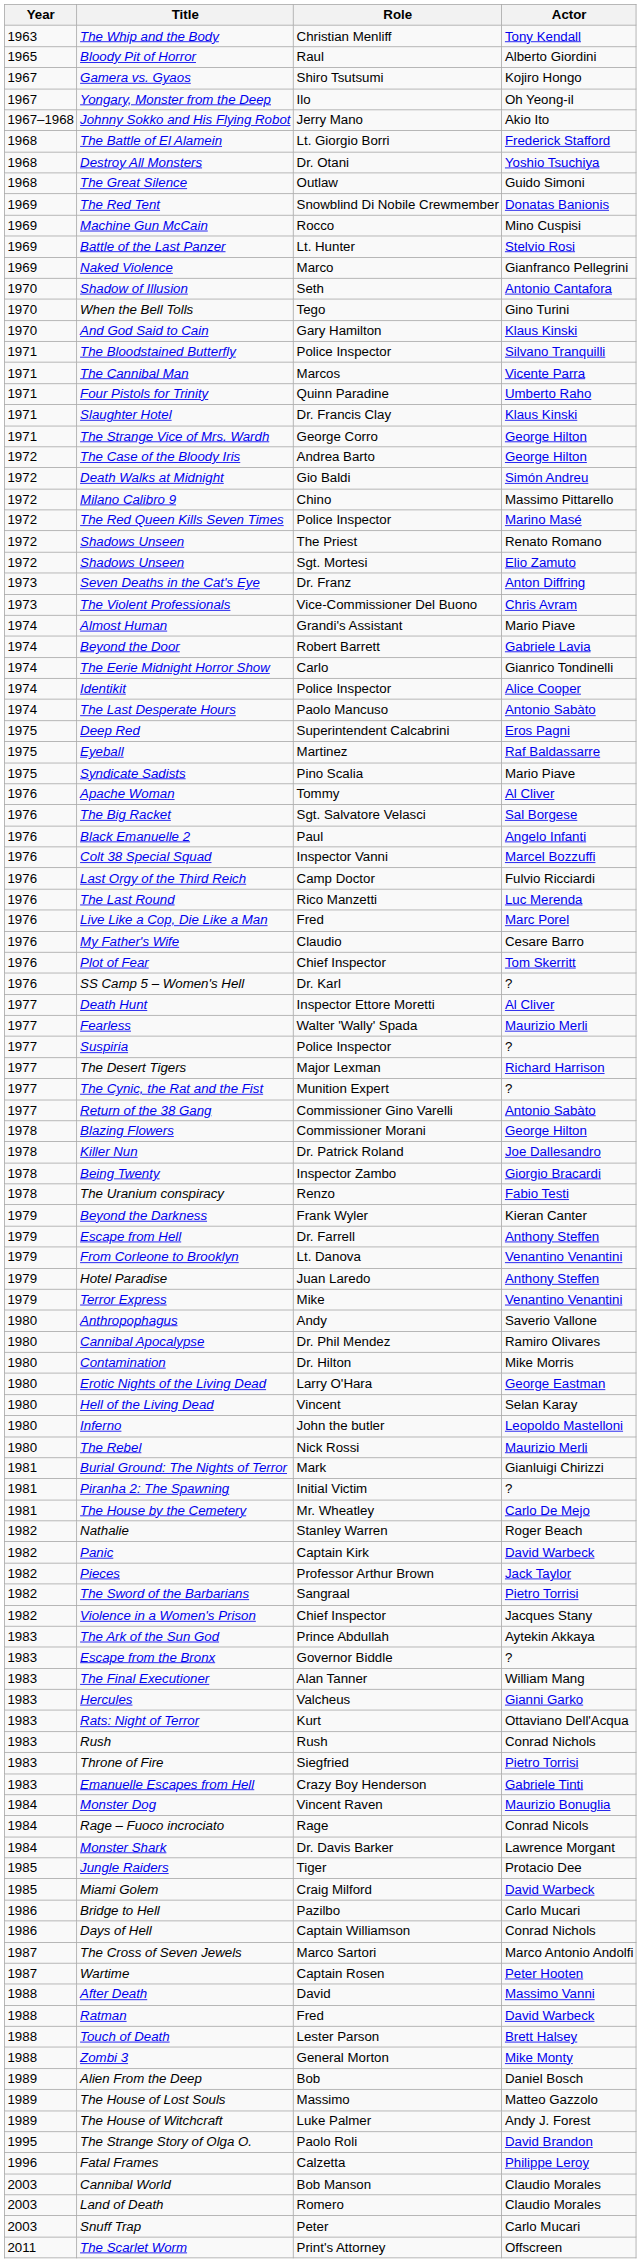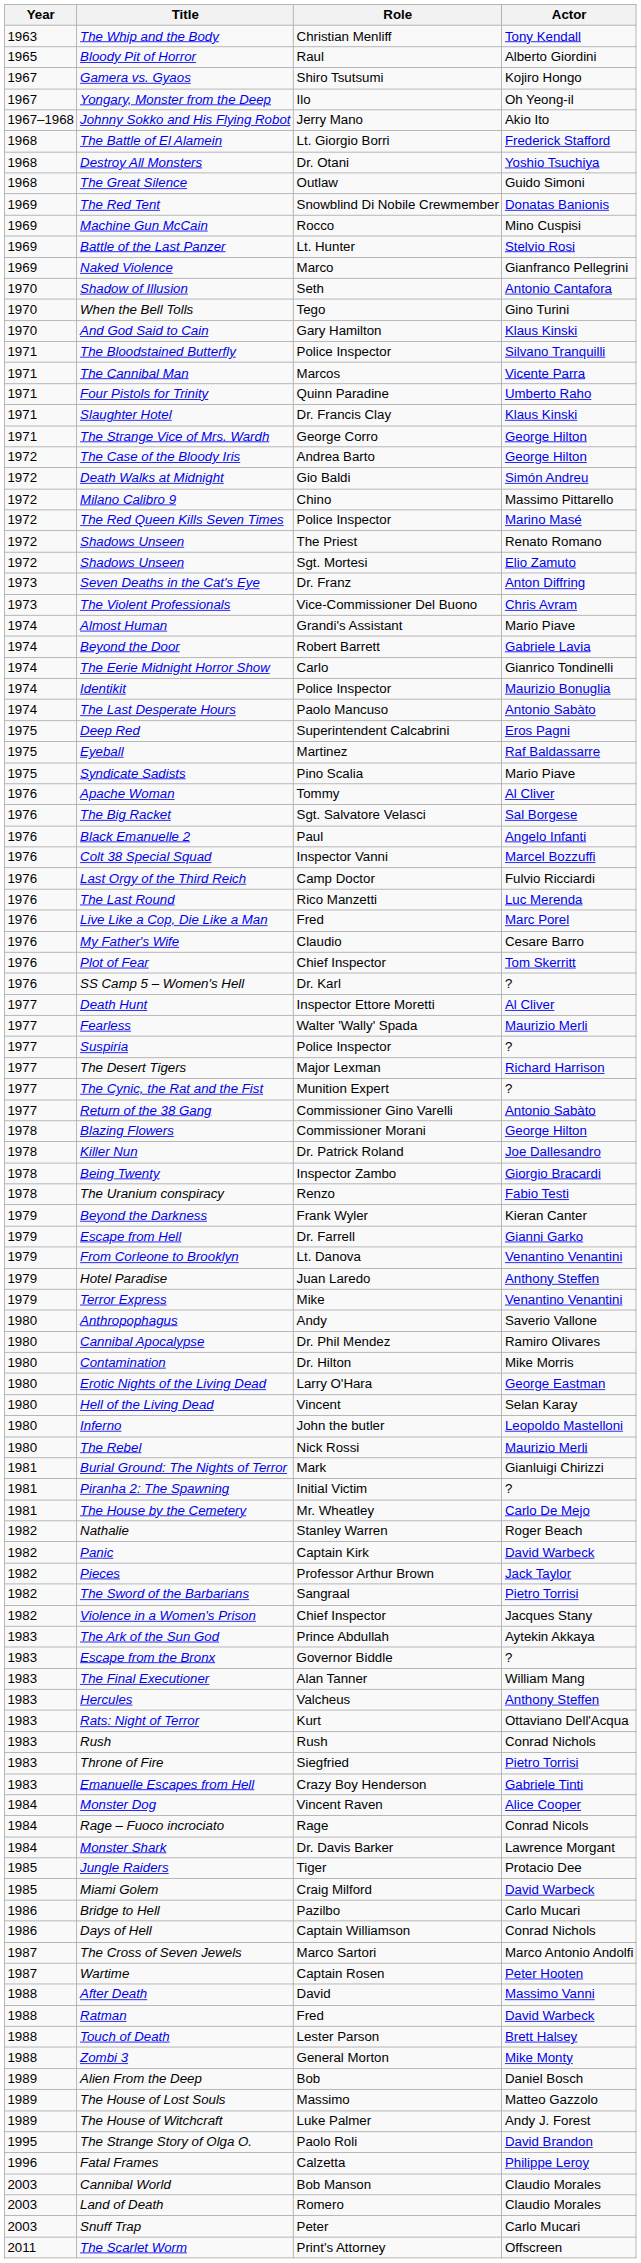Identikit | Actor: Alice Cooper -> Maurizio Bonuglia
Escape from Hell | Actor: Anthony Steffen -> Gianni Garko
Hercules | Actor: Gianni Garko -> Anthony Steffen
Monster Dog | Actor: Maurizio Bonuglia -> Alice Cooper
